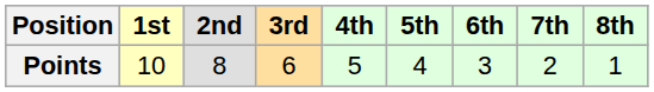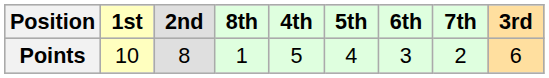columns swapped: 3rd <-> 8th
